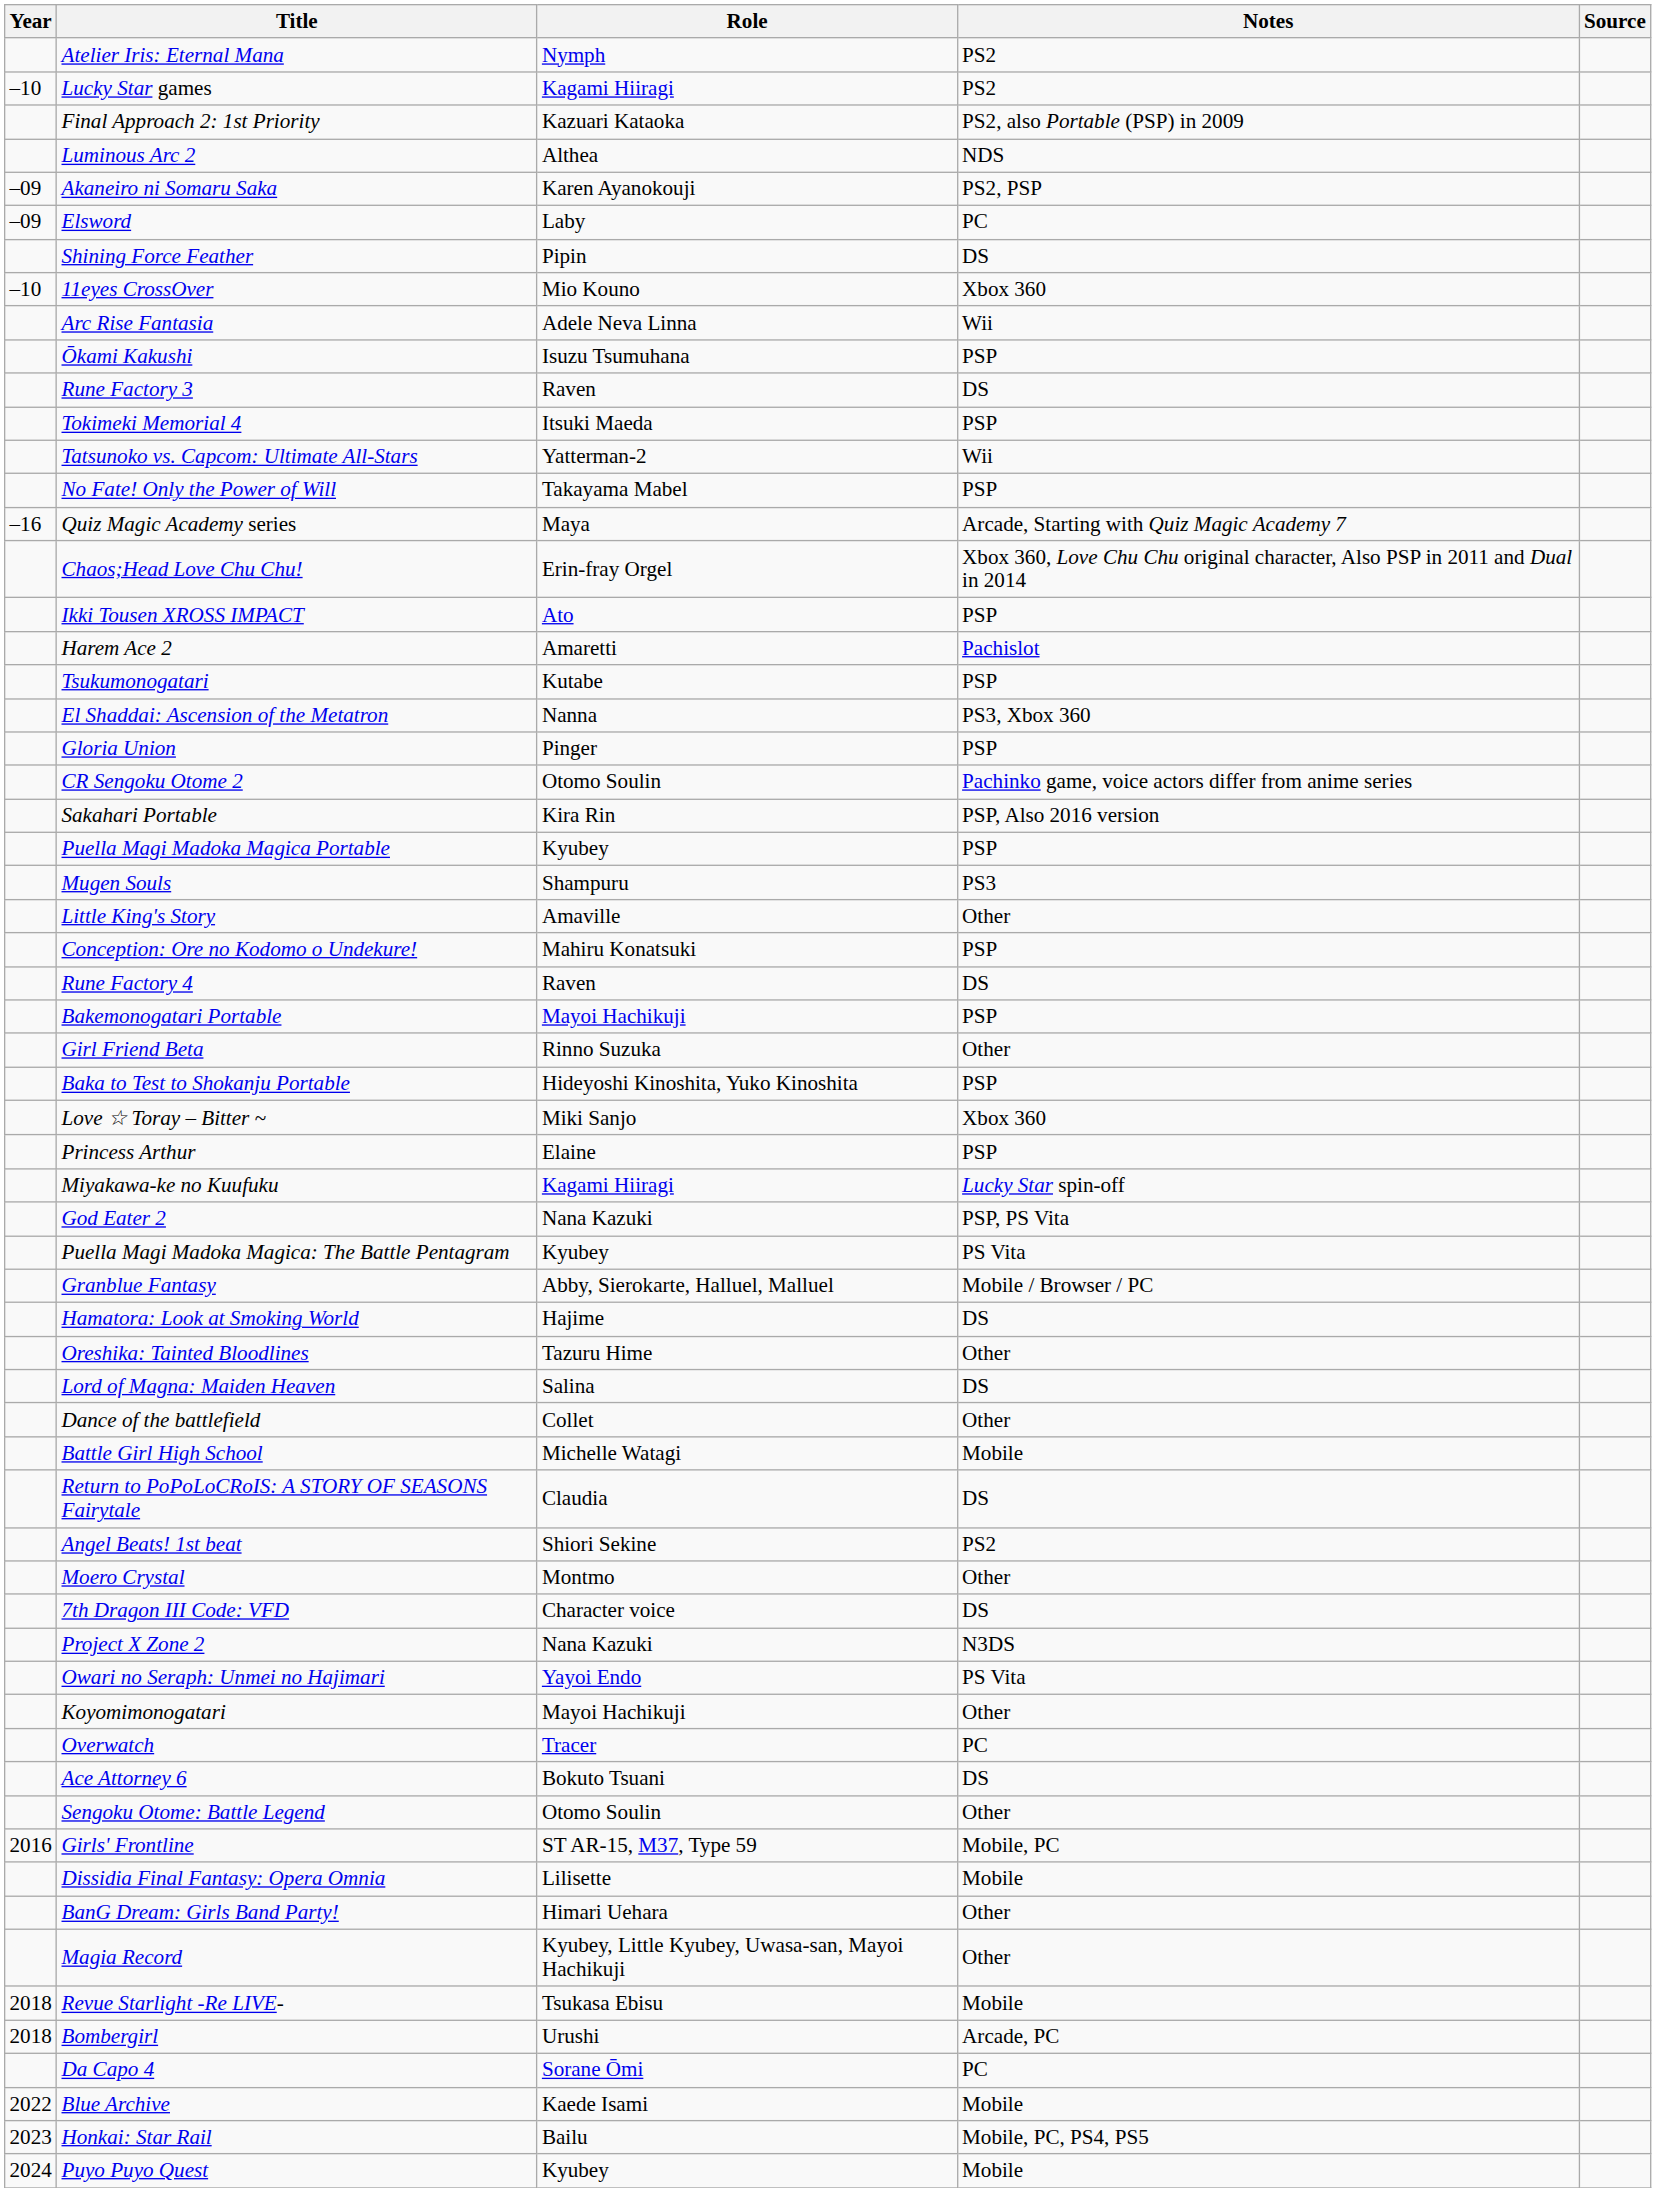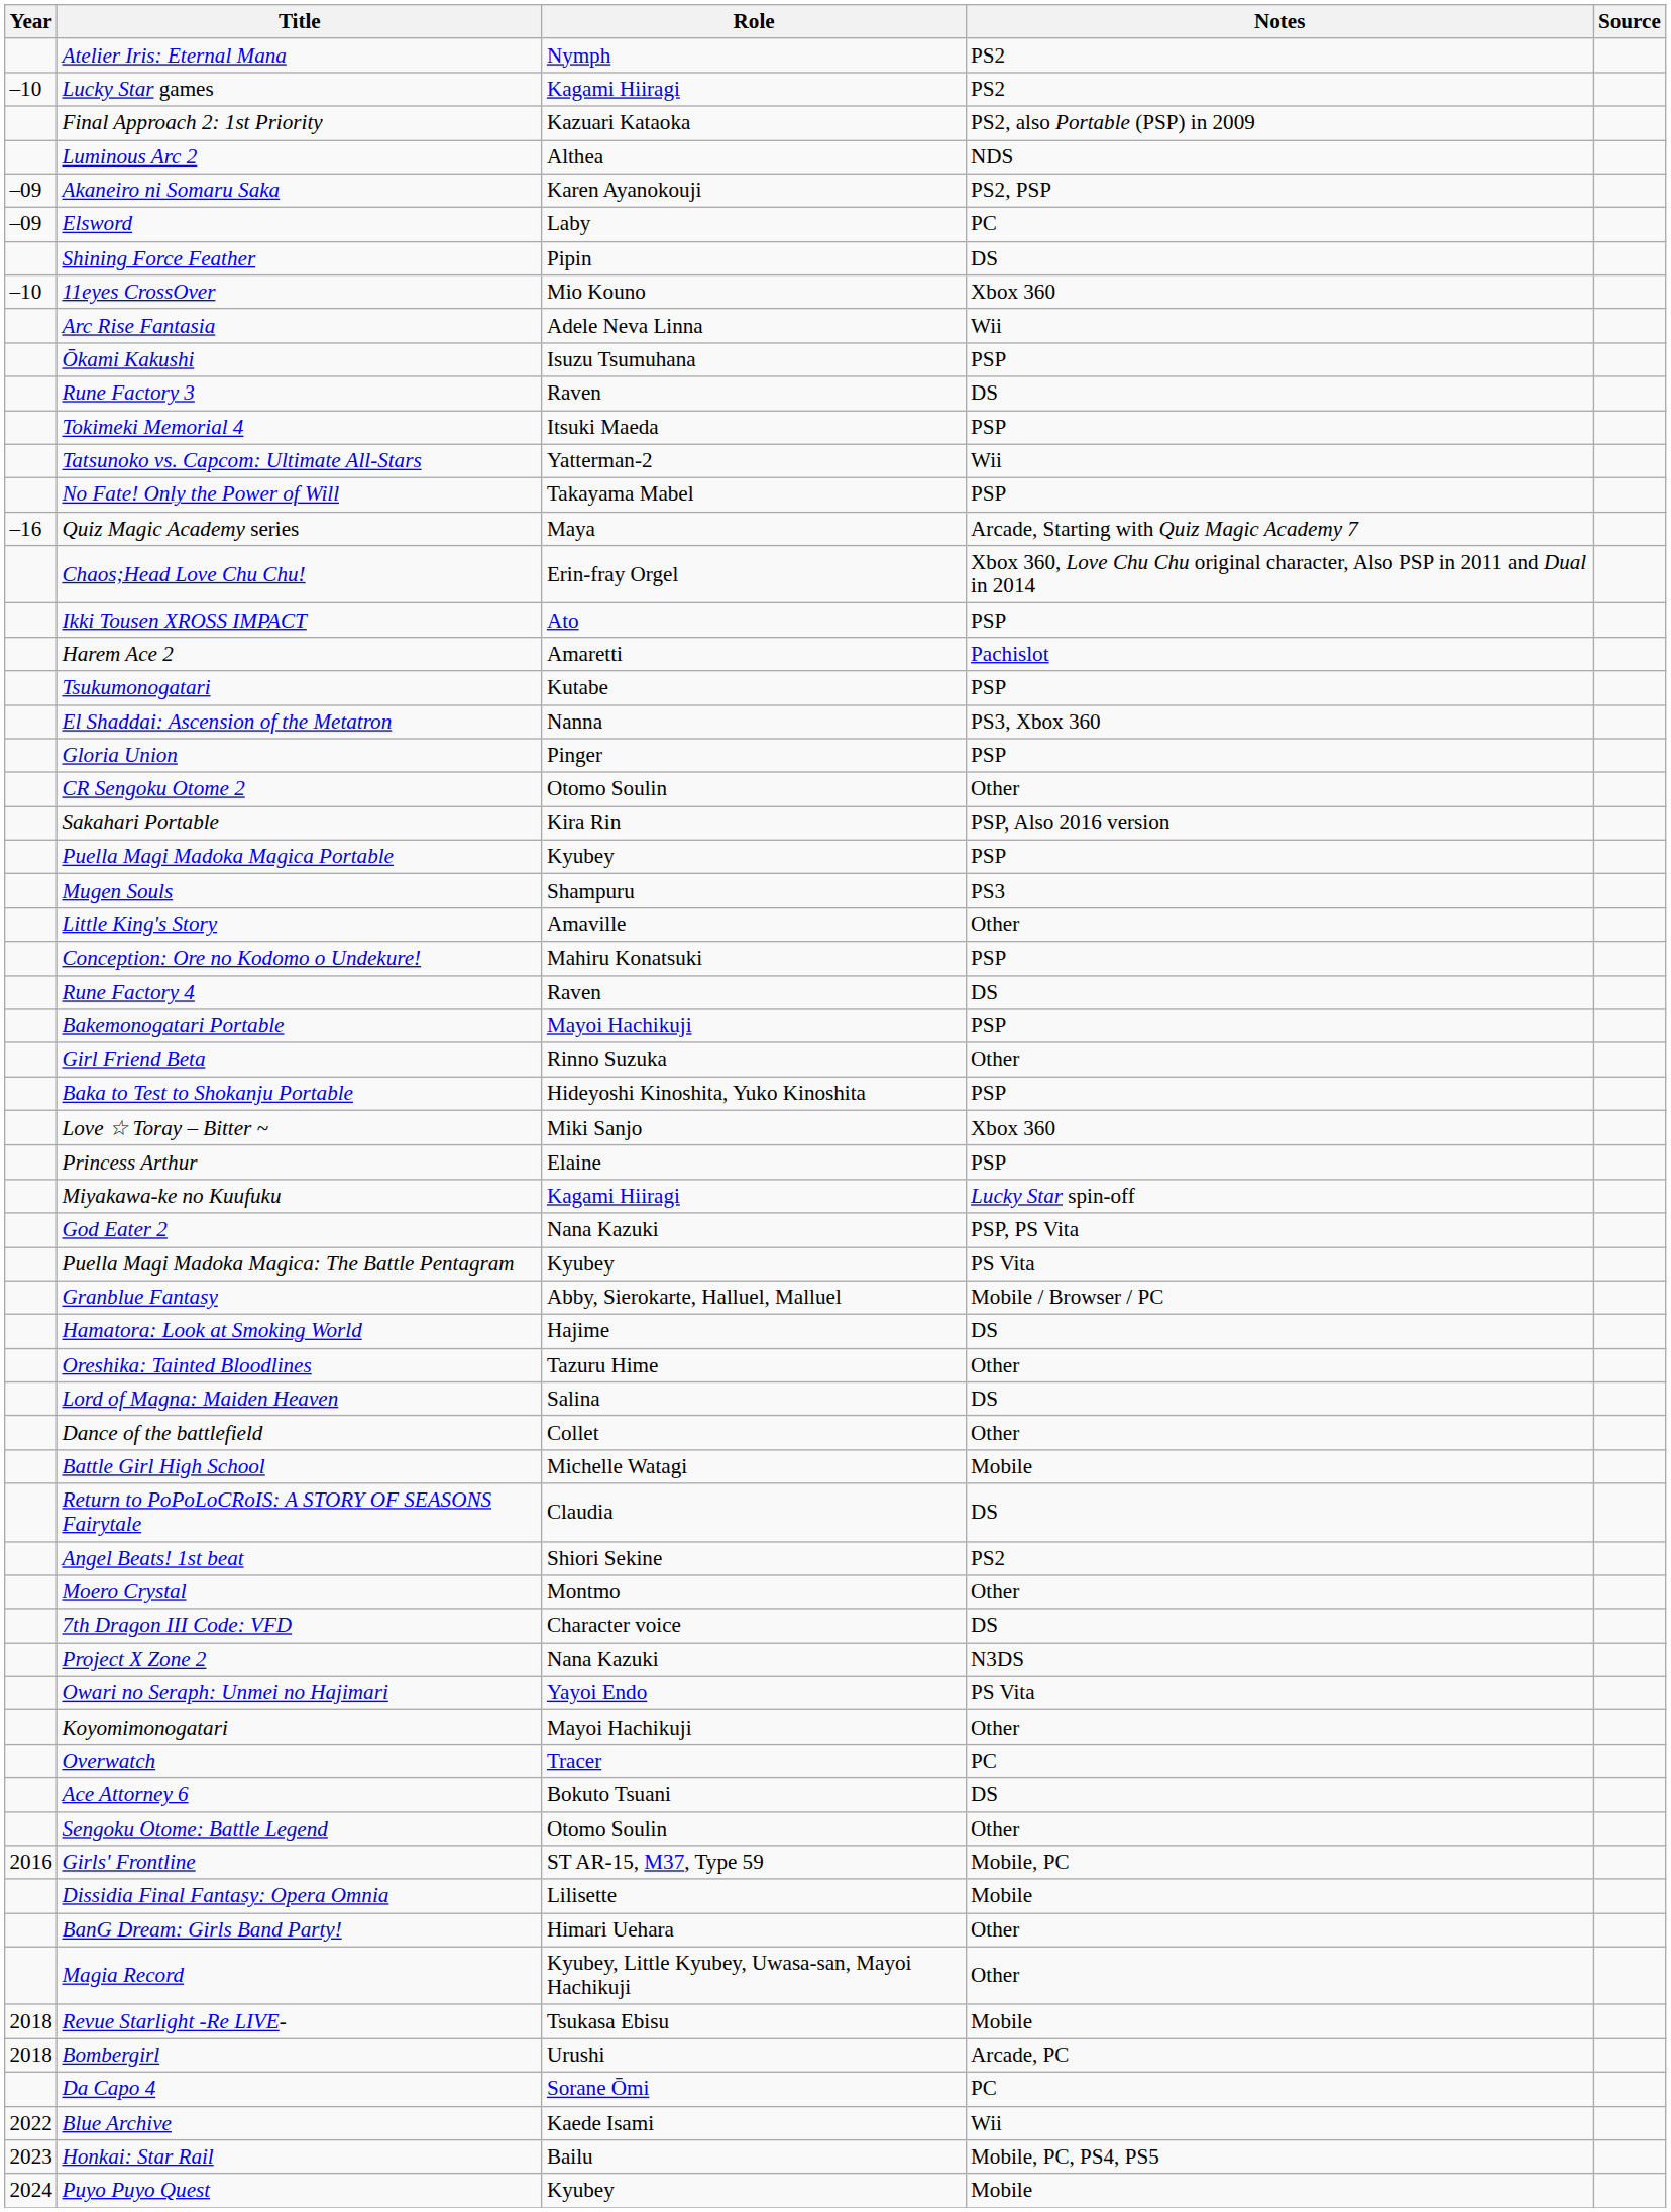CR Sengoku Otome 2 | Notes: Pachinko game, voice actors differ from anime series -> Other
Blue Archive | Notes: Mobile -> Wii
